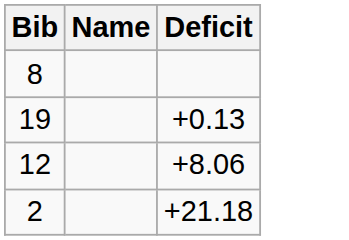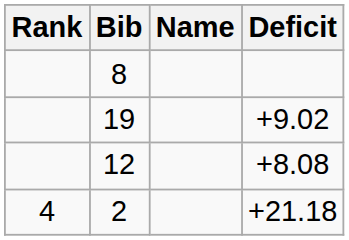+ column: Rank | 4
19 | Deficit: +0.13 -> +9.02
12 | Deficit: +8.06 -> +8.08
